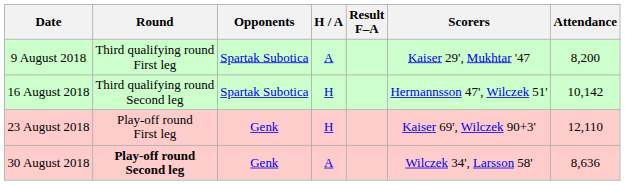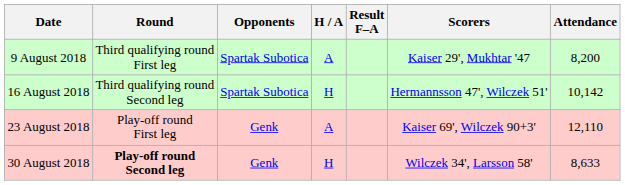23 August 2018 | H / A: H -> A
30 August 2018 | H / A: A -> H
30 August 2018 | Attendance: 8,636 -> 8,633
